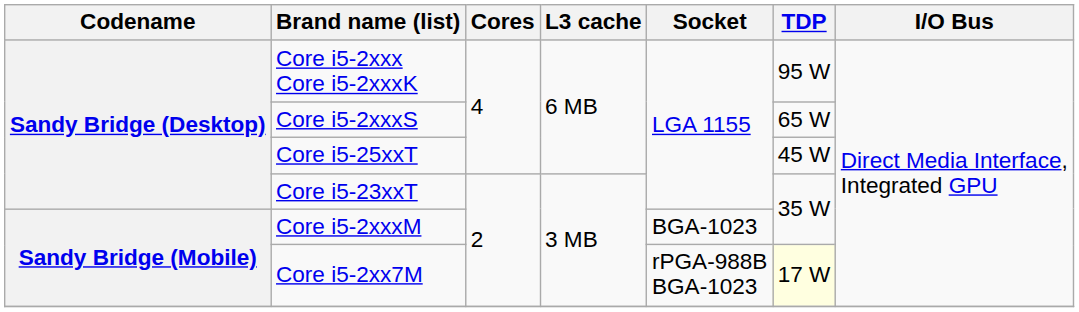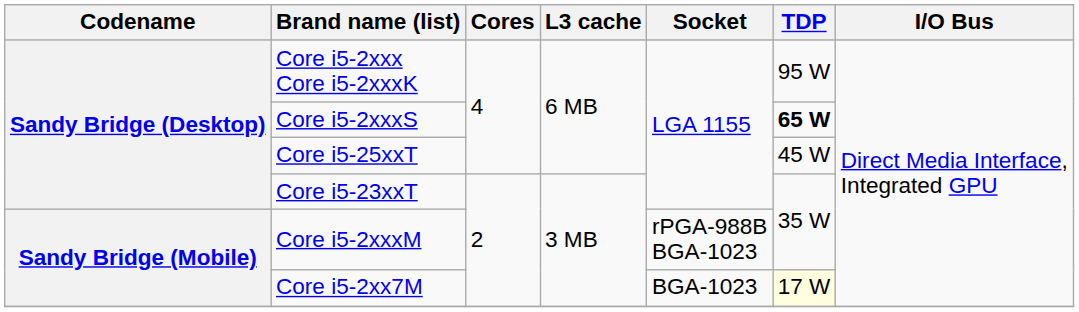Core i5-2xxxS | TDP: normal -> bold
Core i5-2xxxM | Socket: BGA-1023 -> rPGA-988B BGA-1023
Core i5-2xx7M | Socket: rPGA-988B BGA-1023 -> BGA-1023
